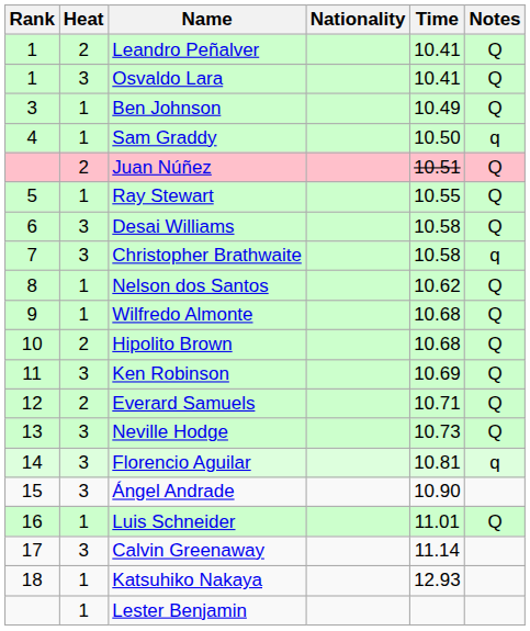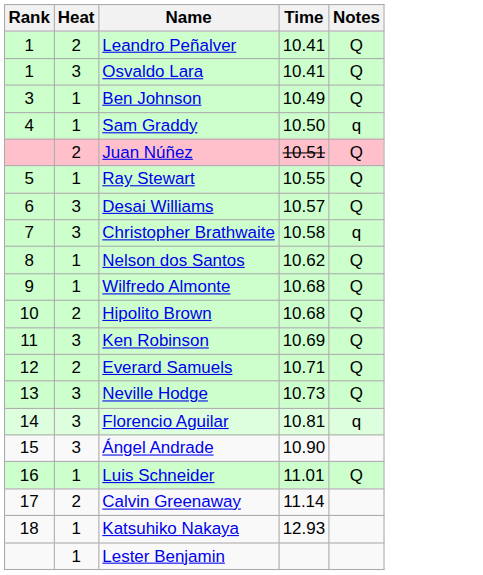- column: Nationality
Desai Williams | Time: 10.58 -> 10.57
Calvin Greenaway | Heat: 3 -> 2
